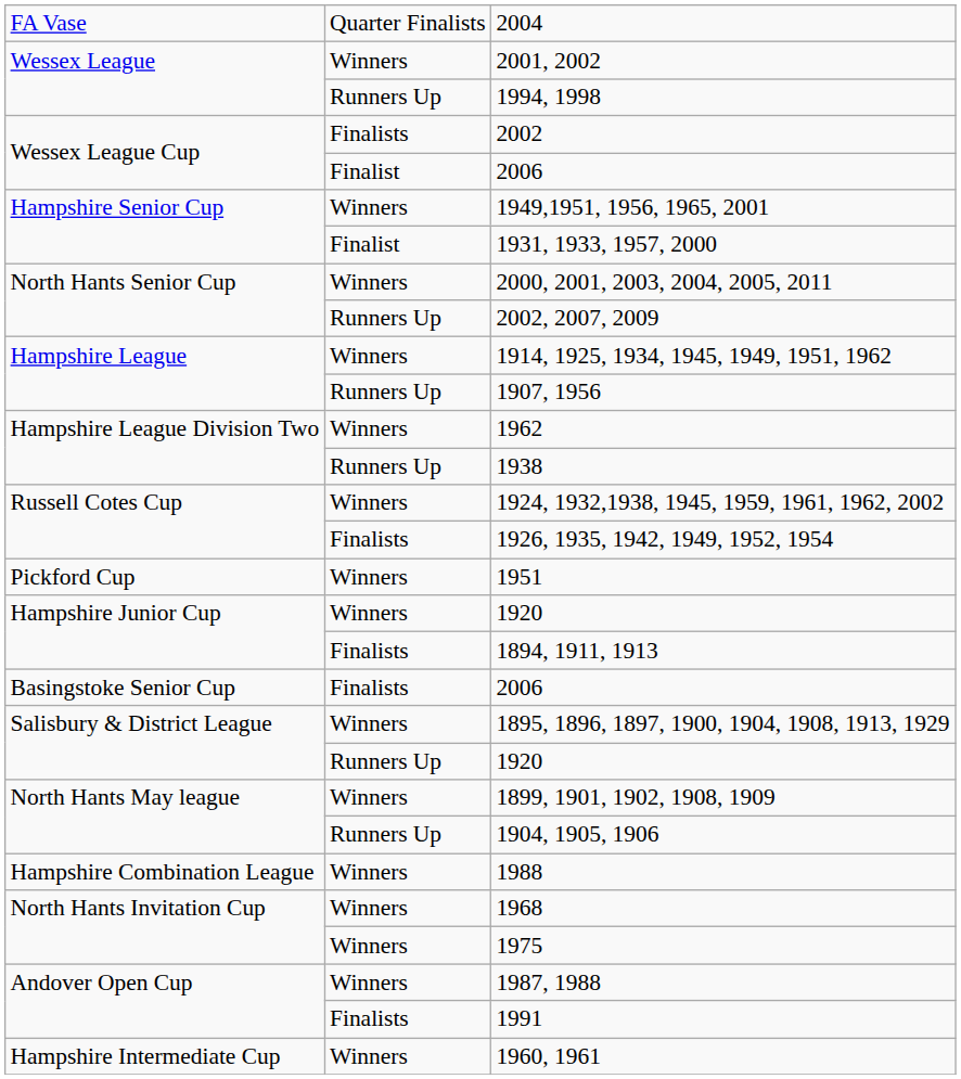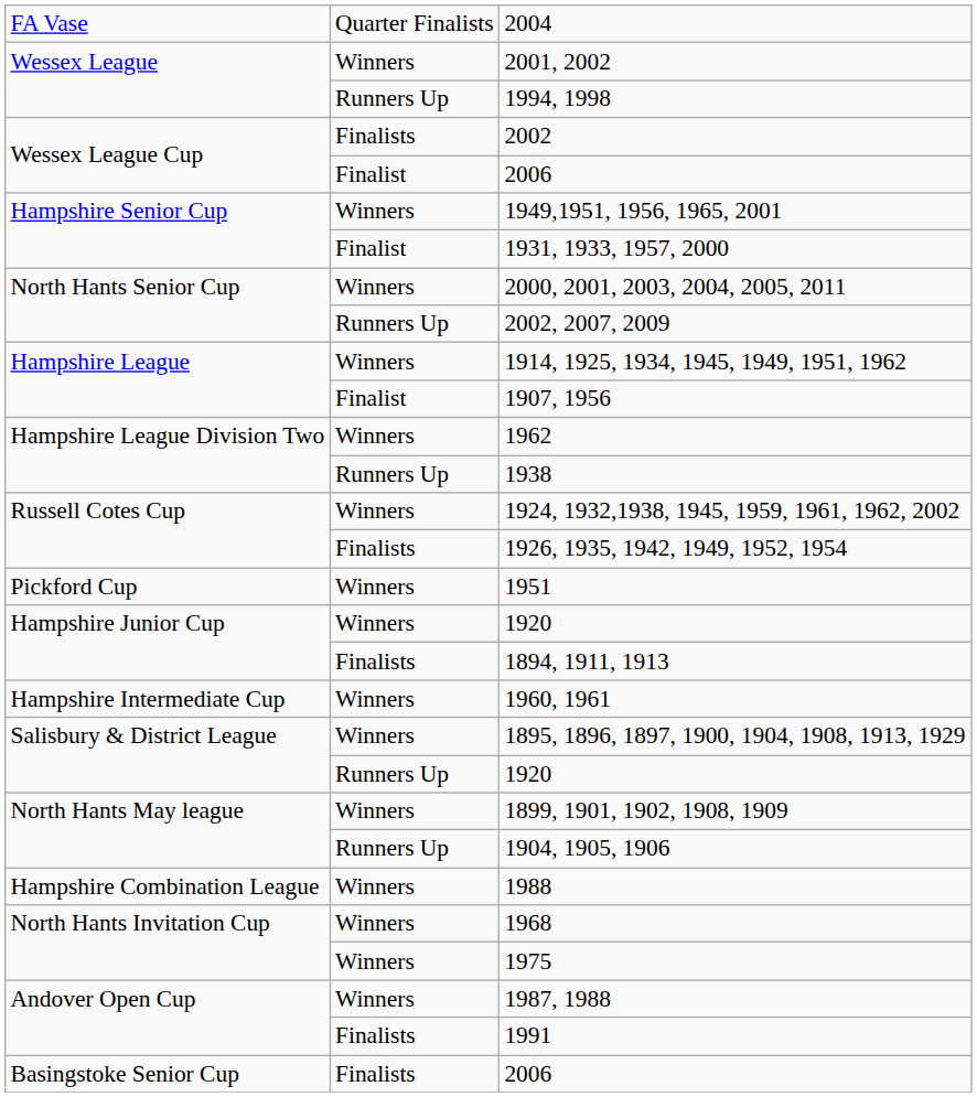1907, 1956 | column 2: Runners Up -> Finalist
rows swapped: 1960, 1961 <-> Basingstoke Senior Cup / 2006
